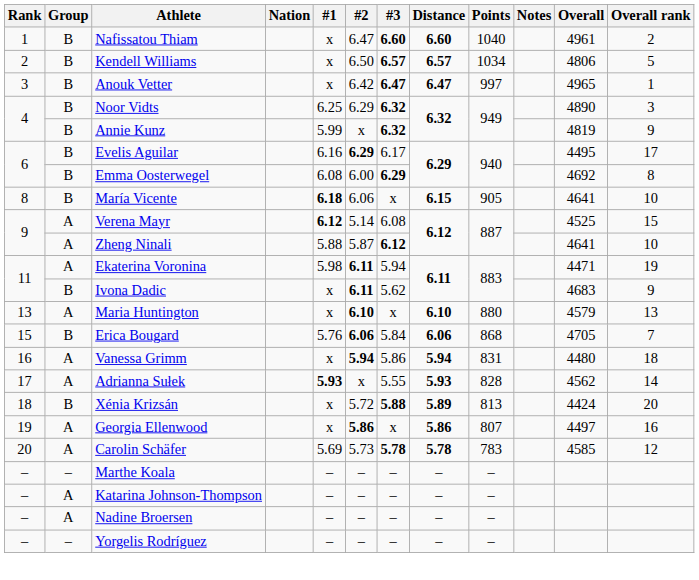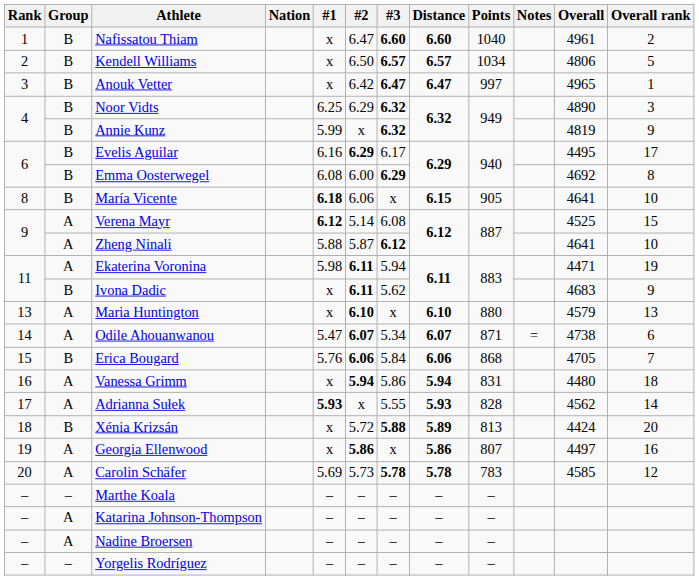+ row: 14 | A | Odile Ahouanwanou | 5.47 | 6.07 | 5.34 | 6.07 | 871 | = | 4738 | 6
